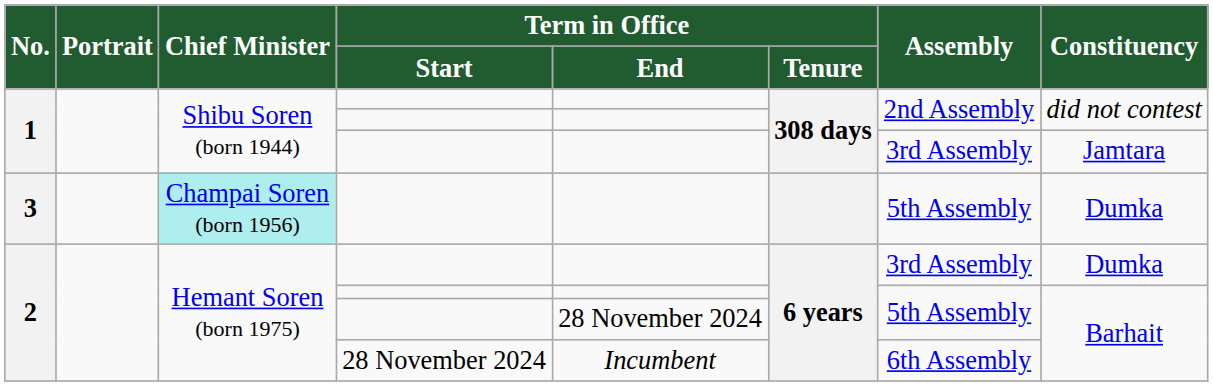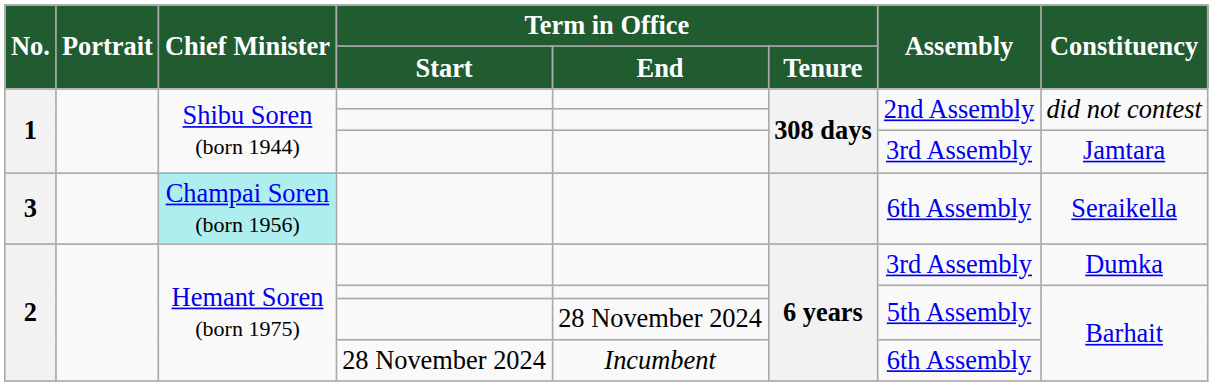3 | Assembly: 5th Assembly -> 6th Assembly
3 | Constituency: Dumka -> Seraikella
